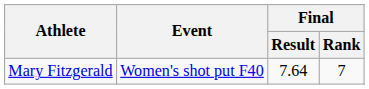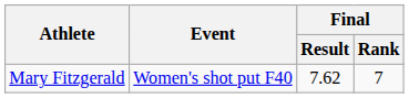Mary Fitzgerald | Final / Result: 7.64 -> 7.62
